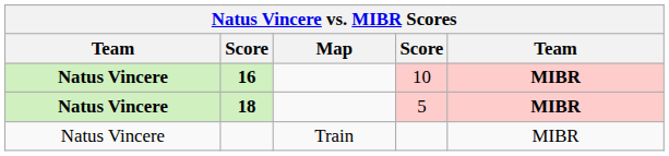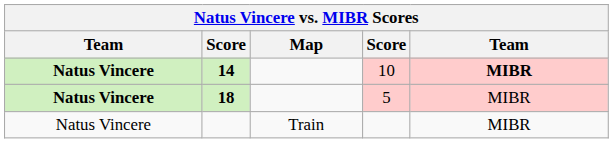10 | column 2: 16 -> 14
5 | column 5: bold -> normal
